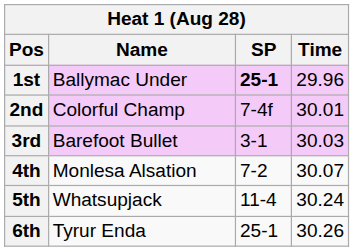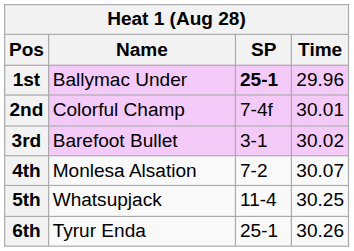3rd | Time: 30.03 -> 30.02
5th | Time: 30.24 -> 30.25
